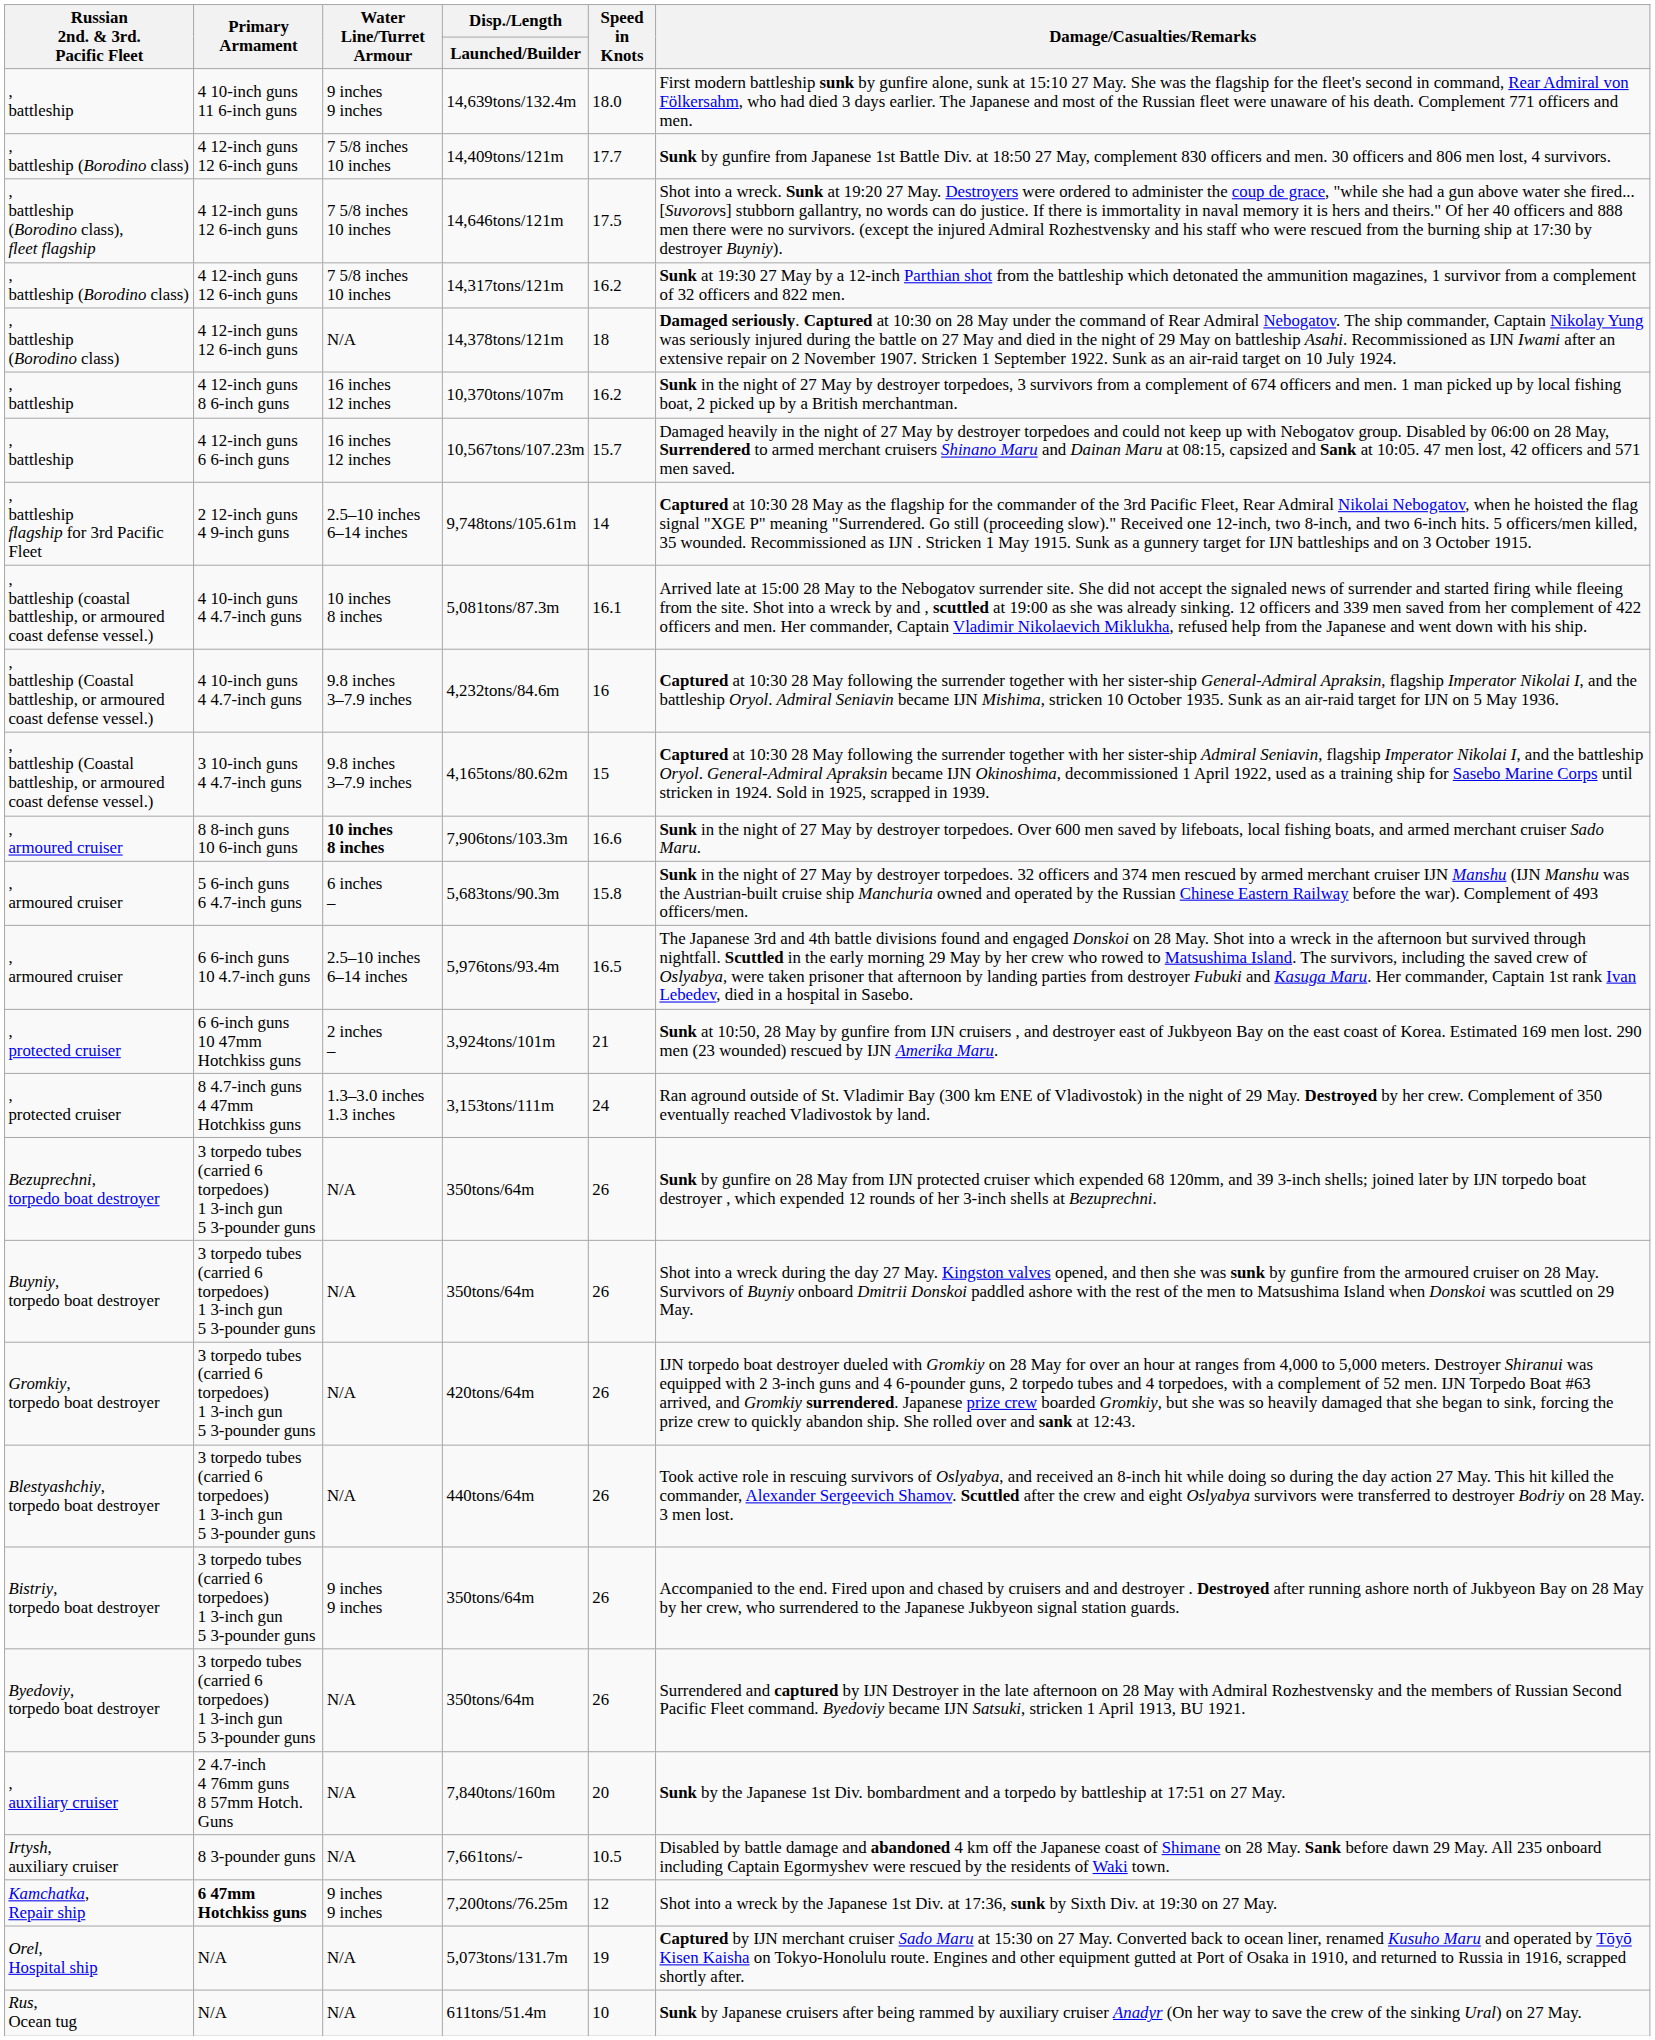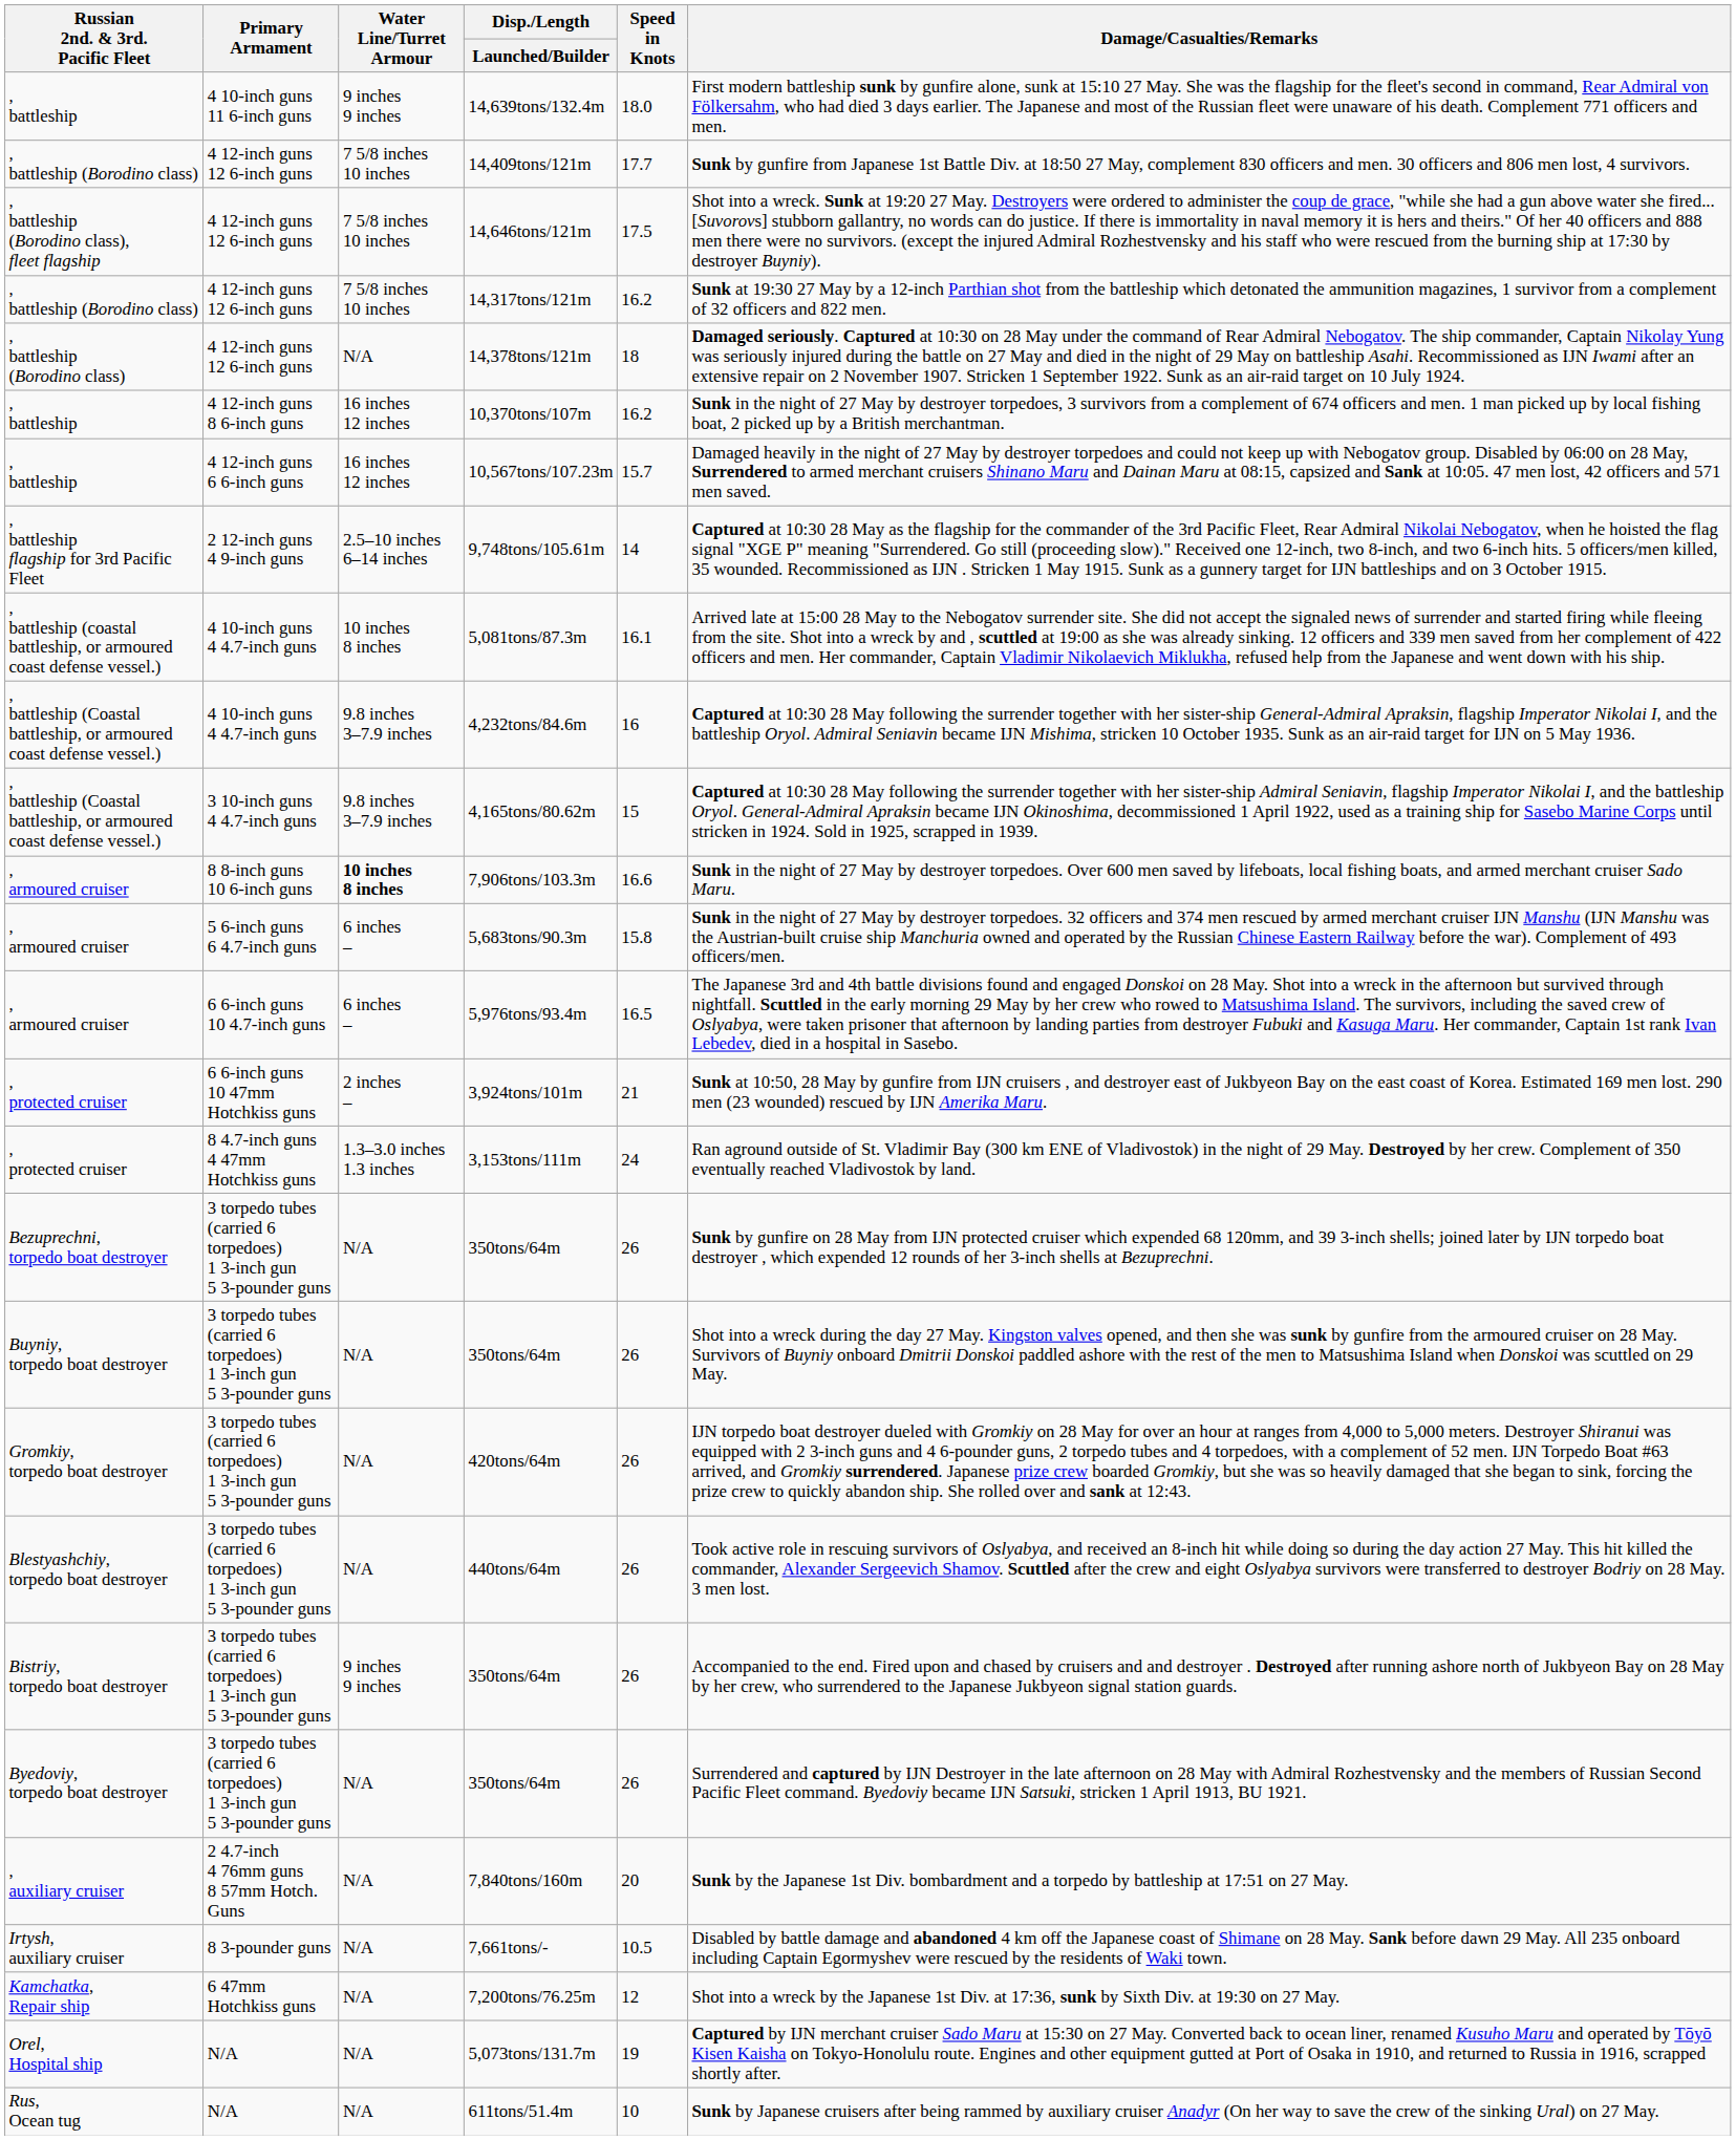5,976tons/93.4m | Water Line/Turret Armour: 2.5–10 inches 6–14 inches -> 6 inches –
7,200tons/76.25m | Primary Armament: bold -> normal
7,200tons/76.25m | Water Line/Turret Armour: 9 inches 9 inches -> N/A
